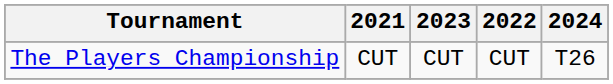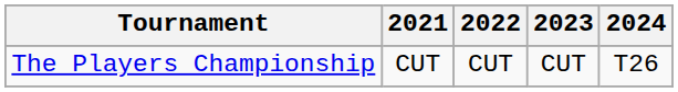columns swapped: 2022 <-> 2023
